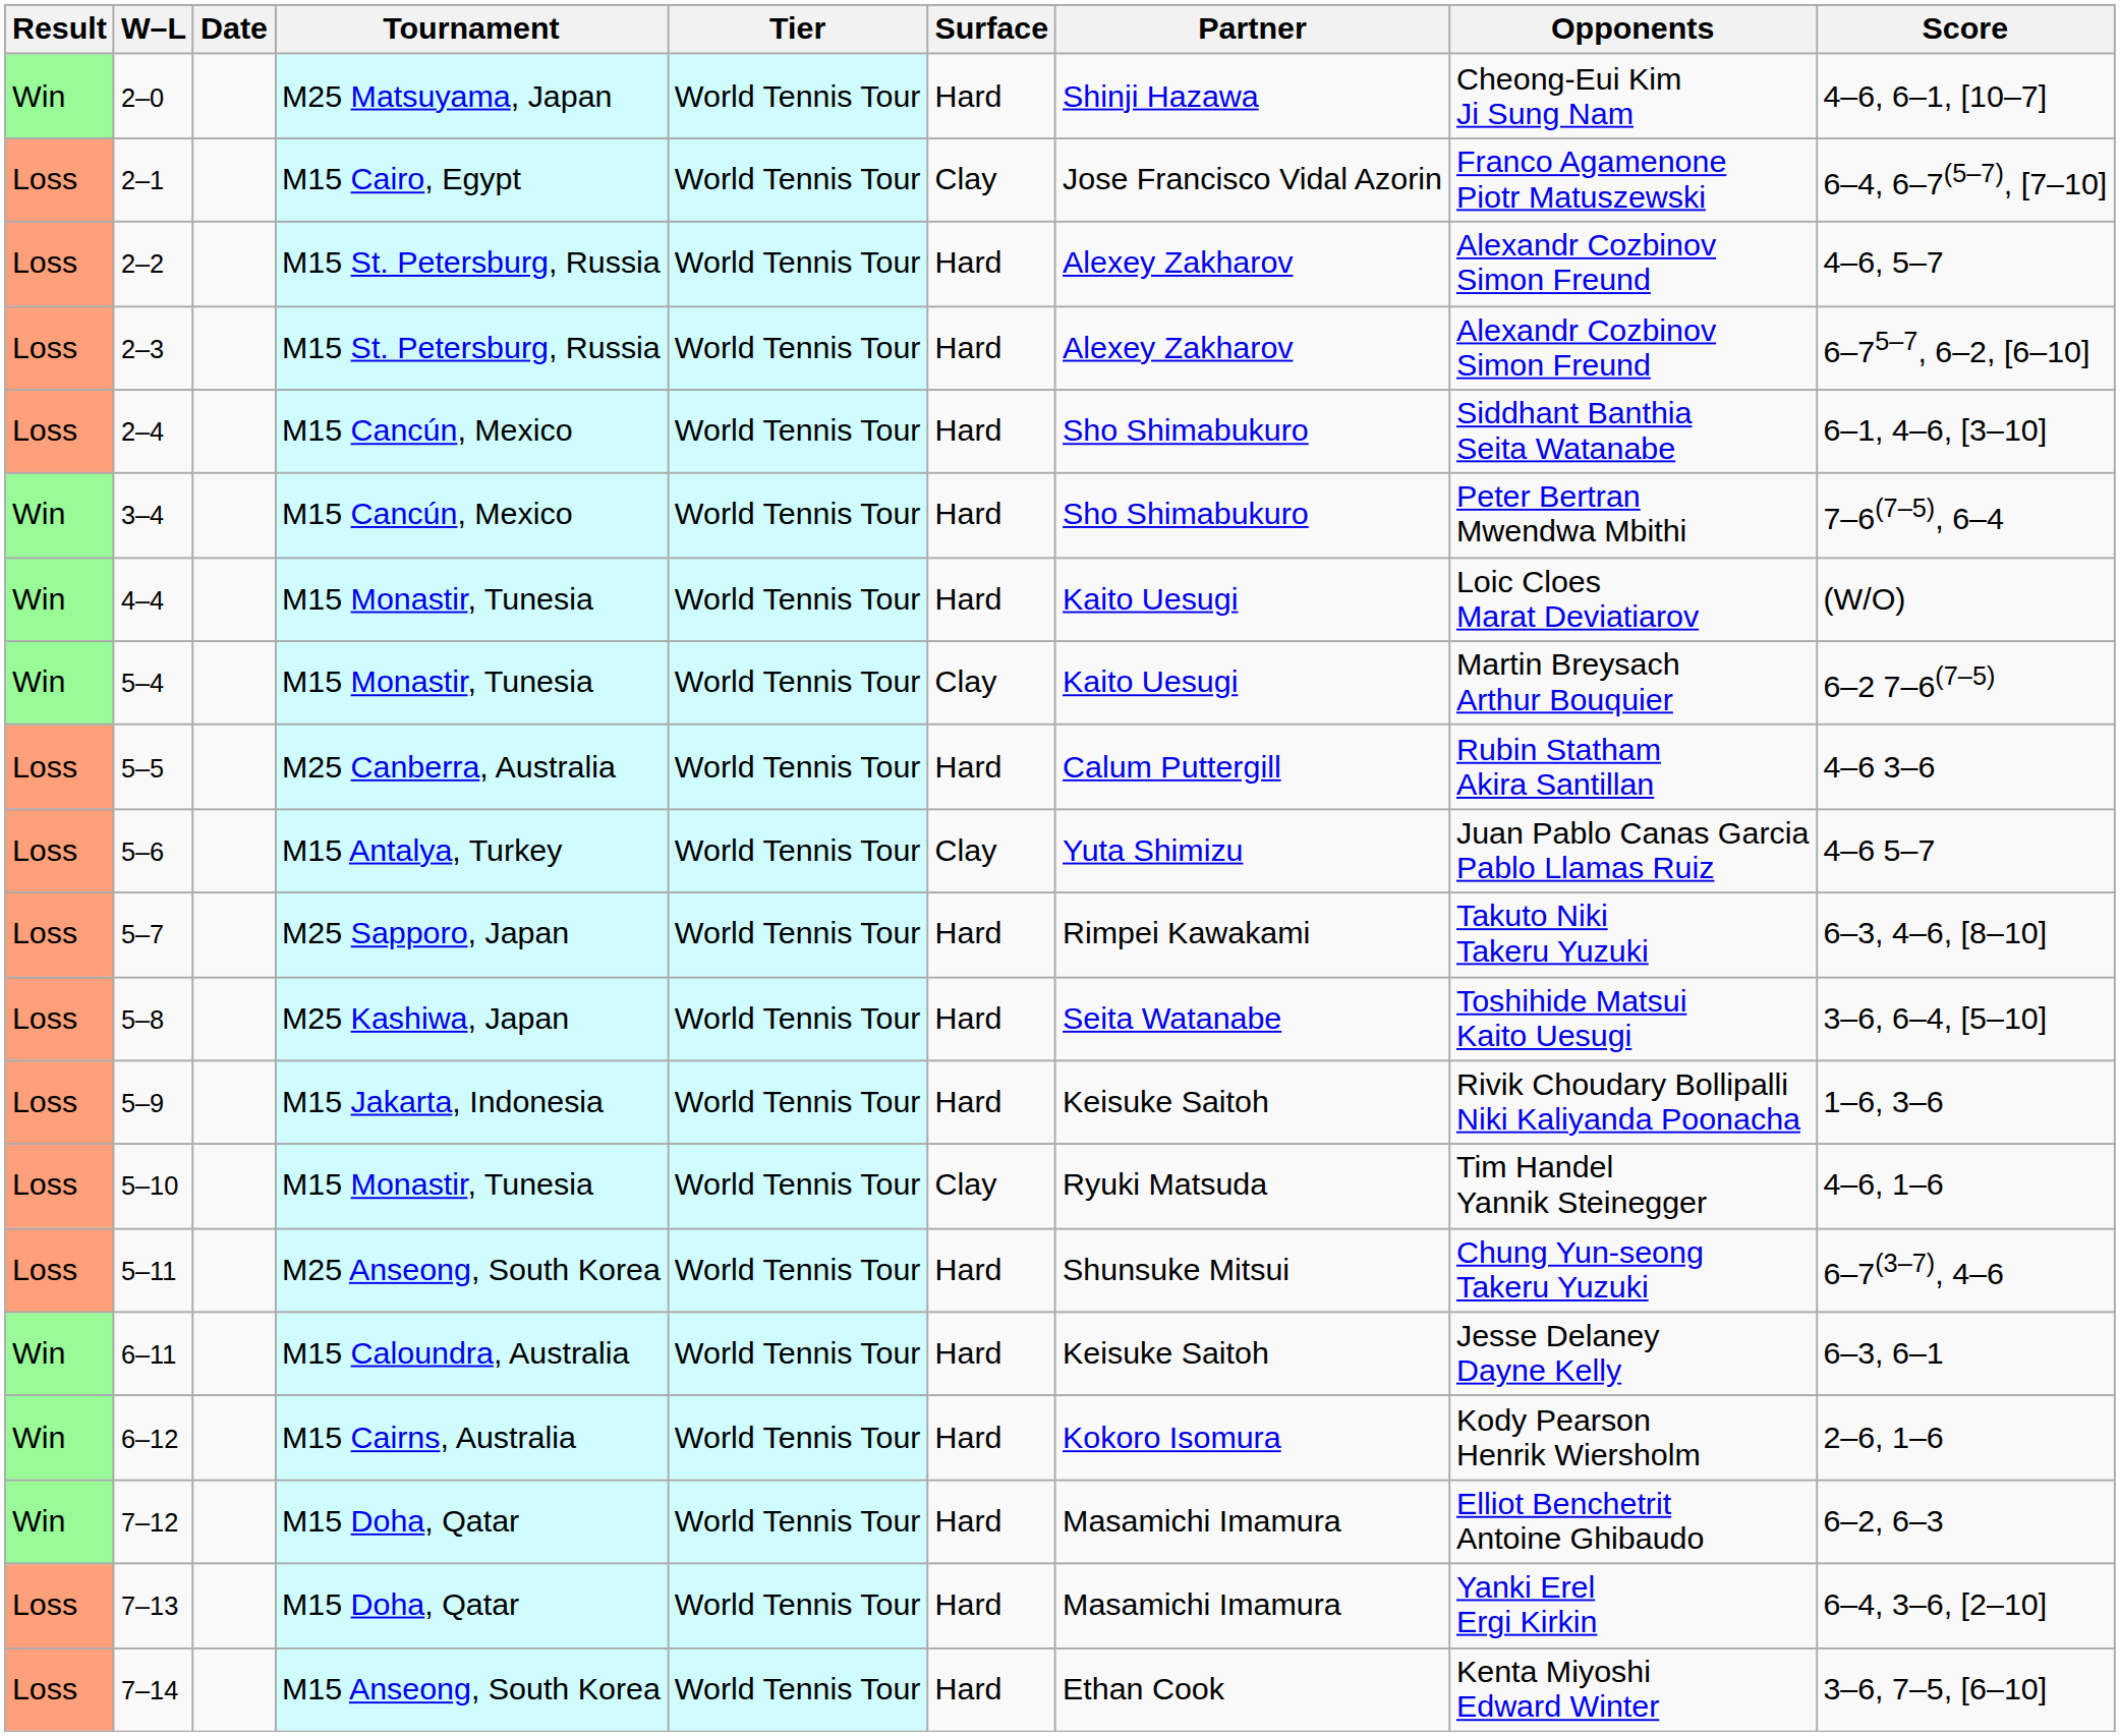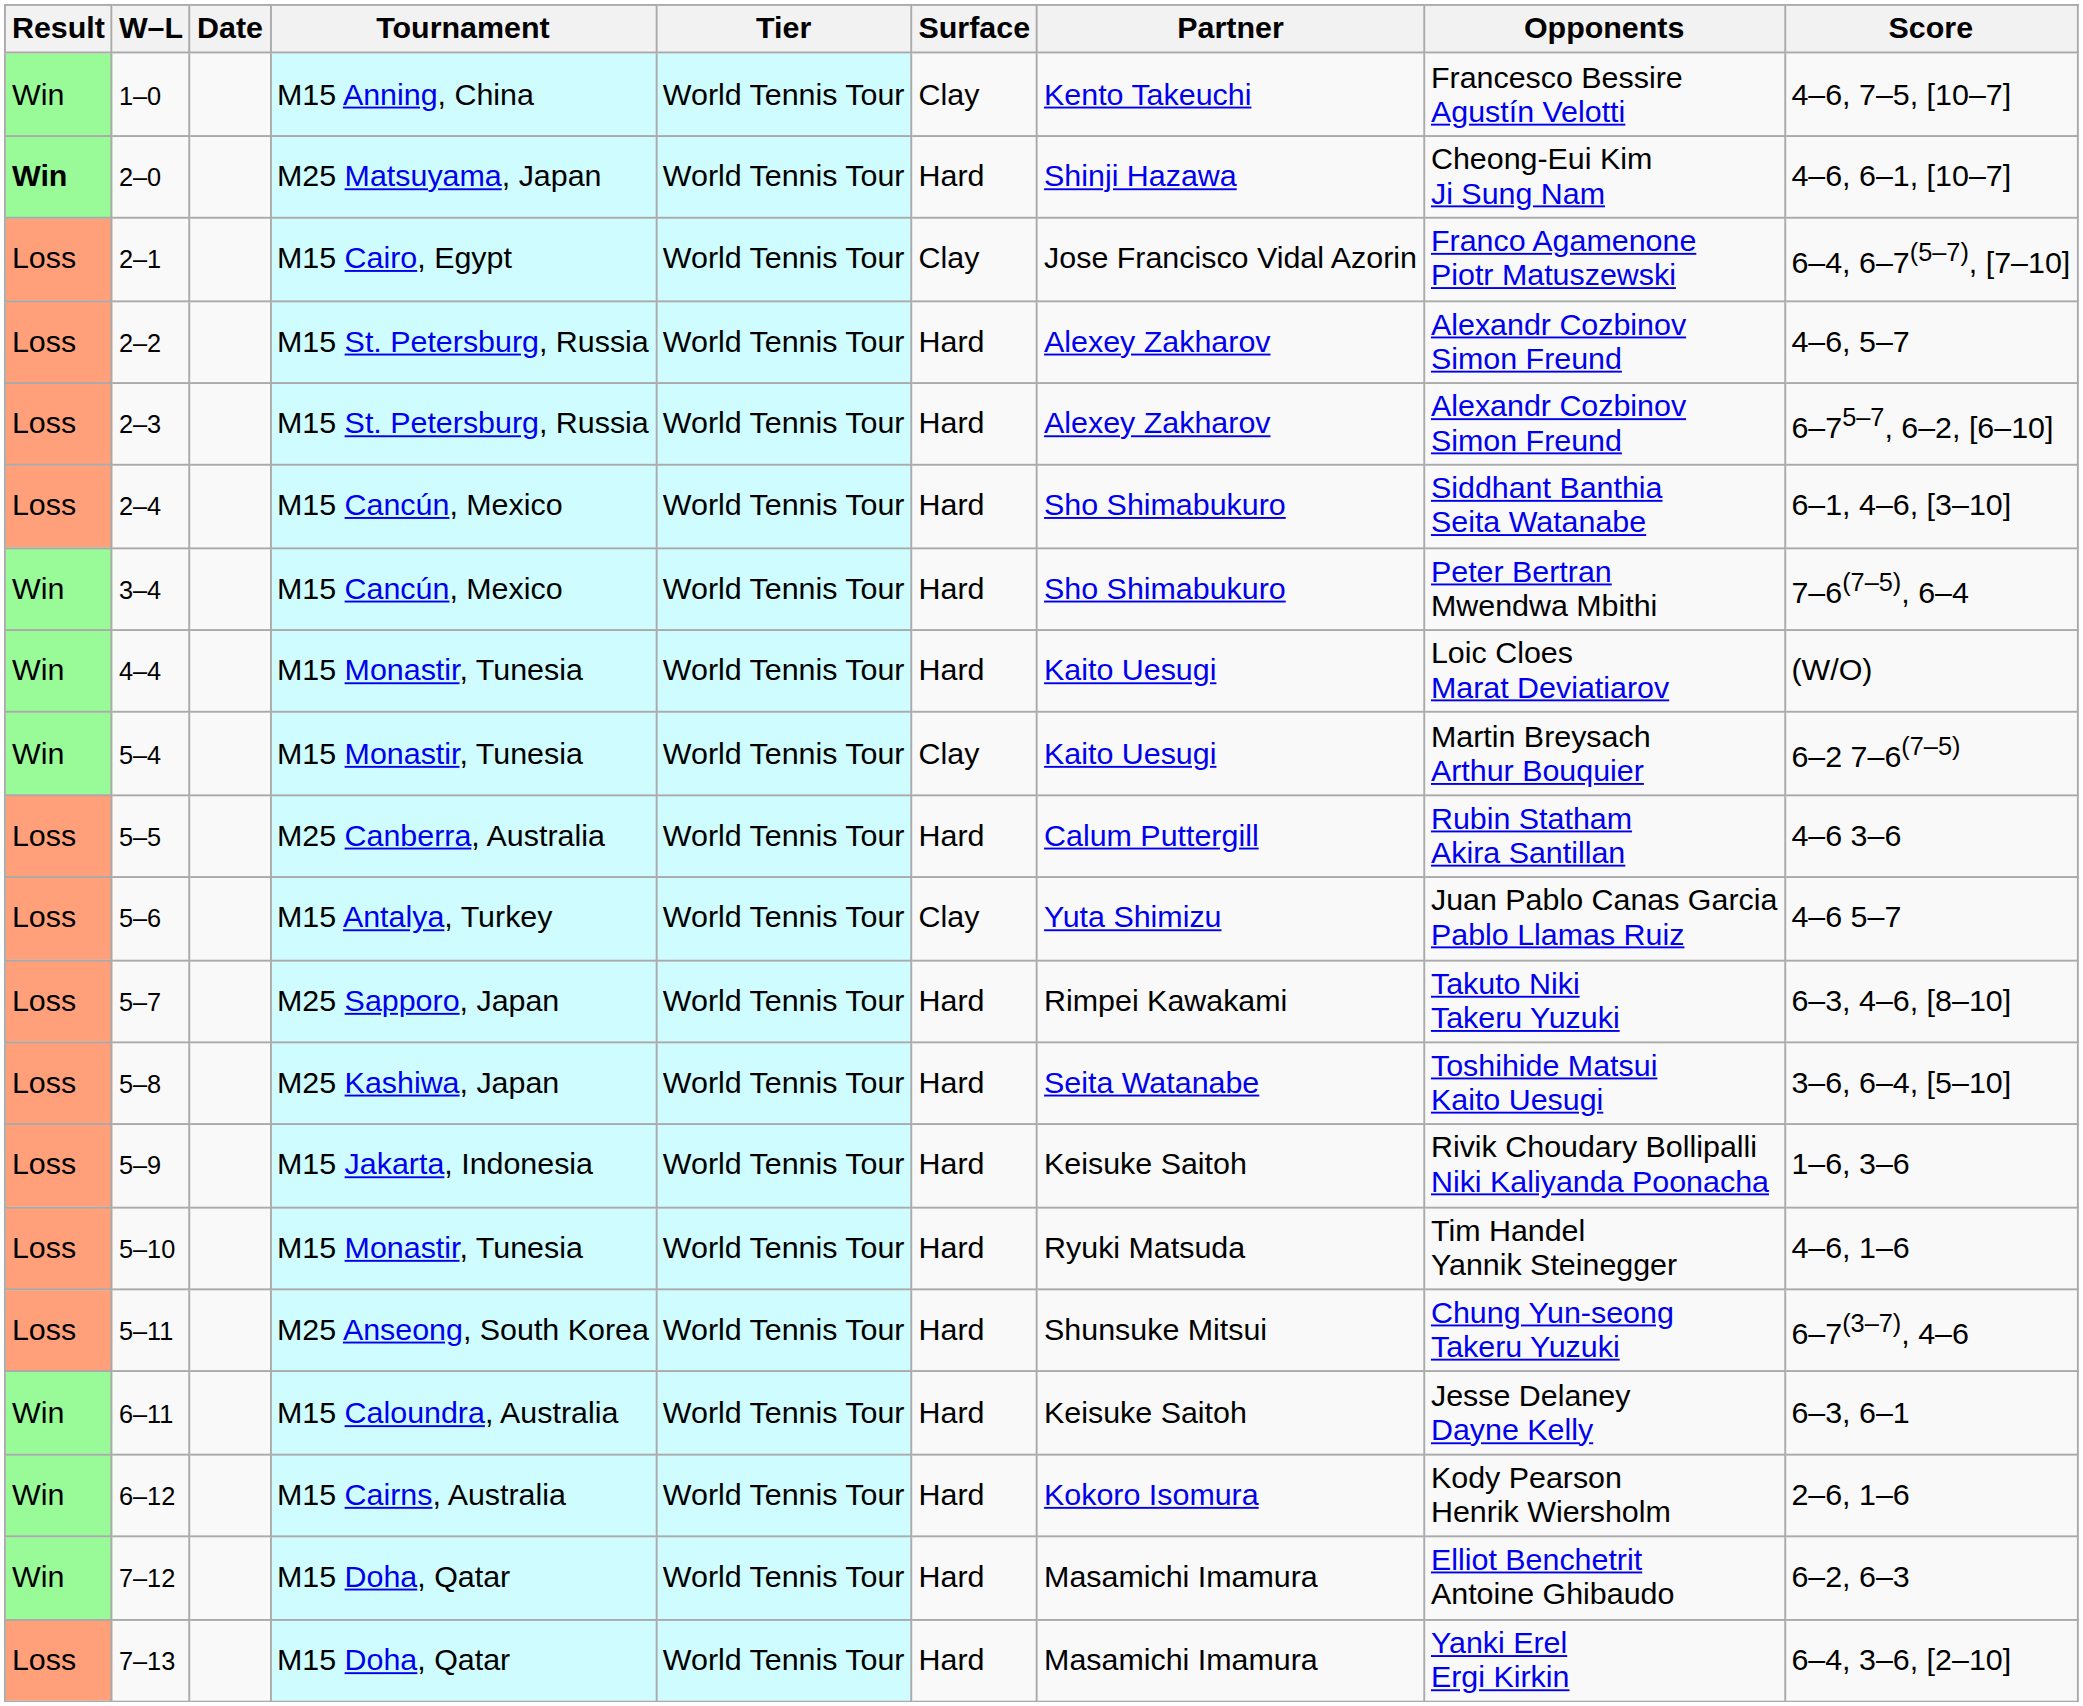+ row: Win | 1–0 | M15 Anning, China | World Tennis Tour | Clay | Kento Takeuchi | Francesco Bessire Agustín Velotti | 4–6, 7–5, [10–7]
2–0 | Result: normal -> bold
5–10 | Surface: Clay -> Hard
- row: Loss | 7–14 | M15 Anseong, South Korea | World Tennis Tour | Hard | Ethan Cook | Kenta Miyoshi Edward Winter | 3–6, 7–5, [6–10]
